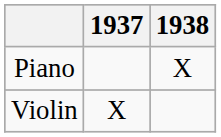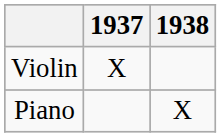rows swapped: Violin <-> Piano
